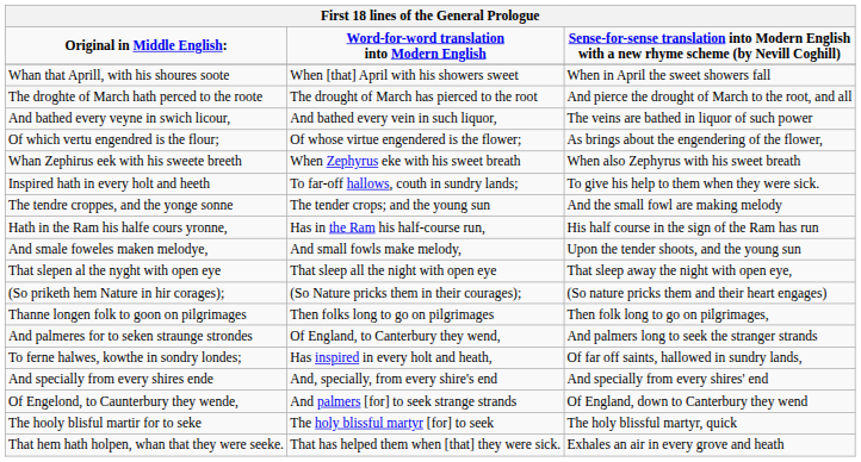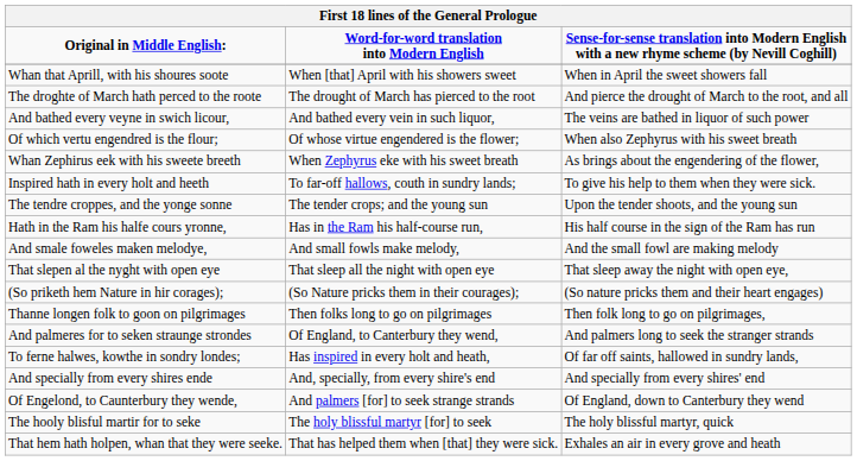Of which vertu engendred is the flour; | column 3: As brings about the engendering of the flower, -> When also Zephyrus with his sweet breath
Whan Zephirus eek with his sweete breeth | column 3: When also Zephyrus with his sweet breath -> As brings about the engendering of the flower,
The tendre croppes, and the yonge sonne | column 3: And the small fowl are making melody -> Upon the tender shoots, and the young sun
And smale foweles maken melodye, | column 3: Upon the tender shoots, and the young sun -> And the small fowl are making melody
